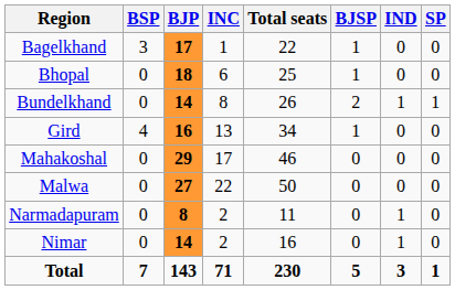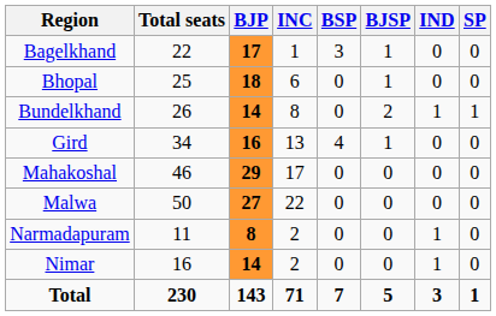columns swapped: Total seats <-> BSP
